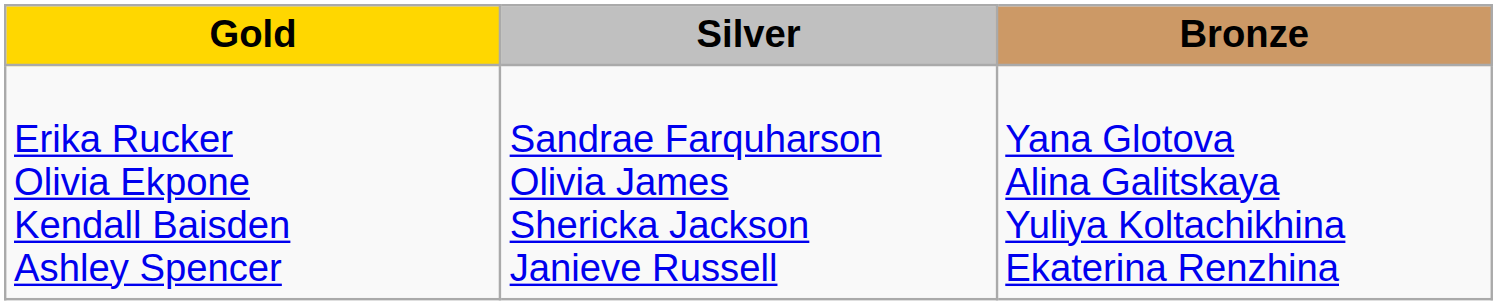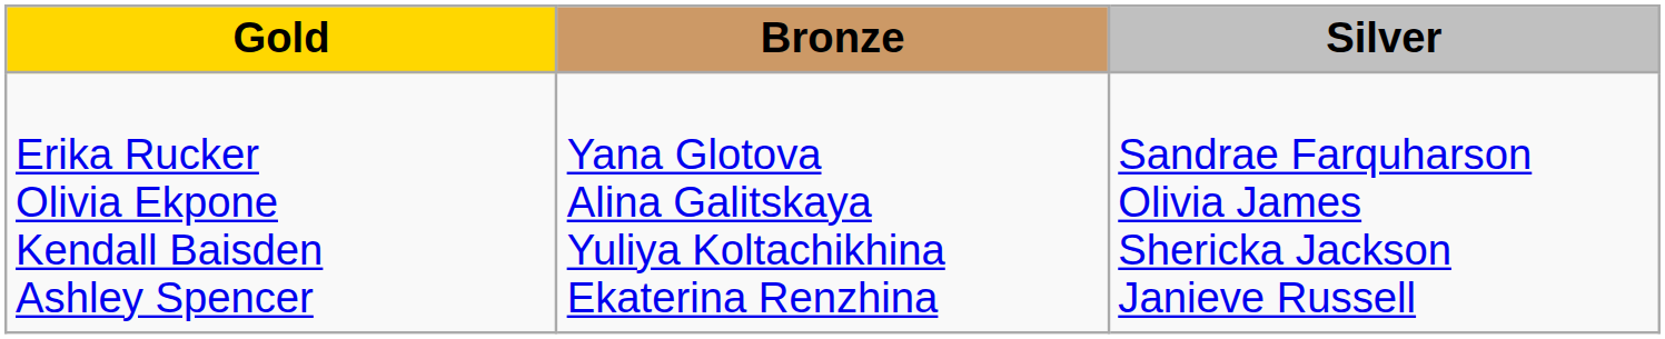columns swapped: Silver <-> Bronze
